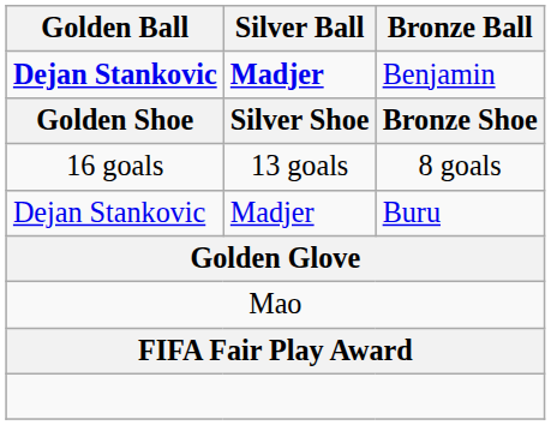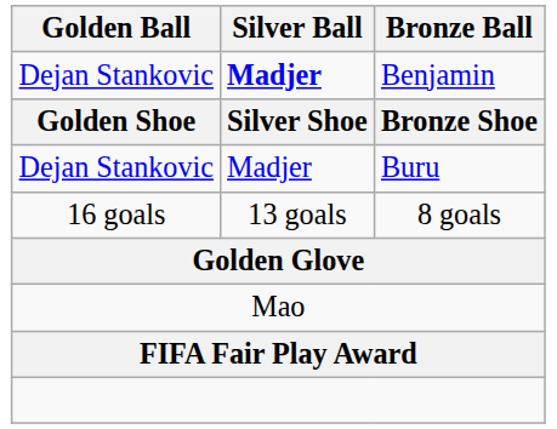Benjamin | Golden Ball: bold -> normal
rows swapped: Buru <-> 8 goals
